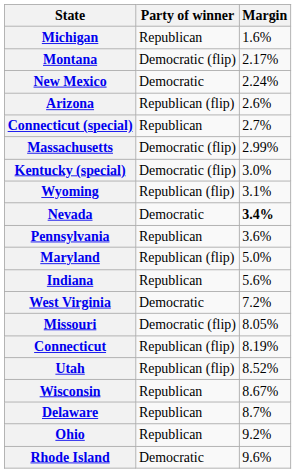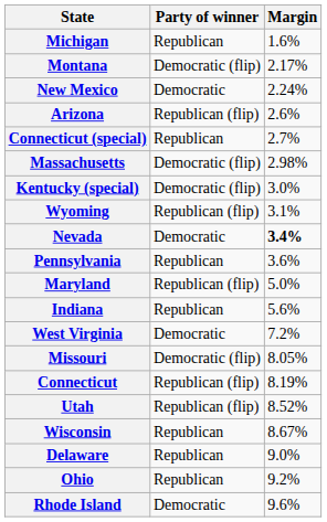Massachusetts | Margin: 2.99% -> 2.98%
Delaware | Margin: 8.7% -> 9.0%
